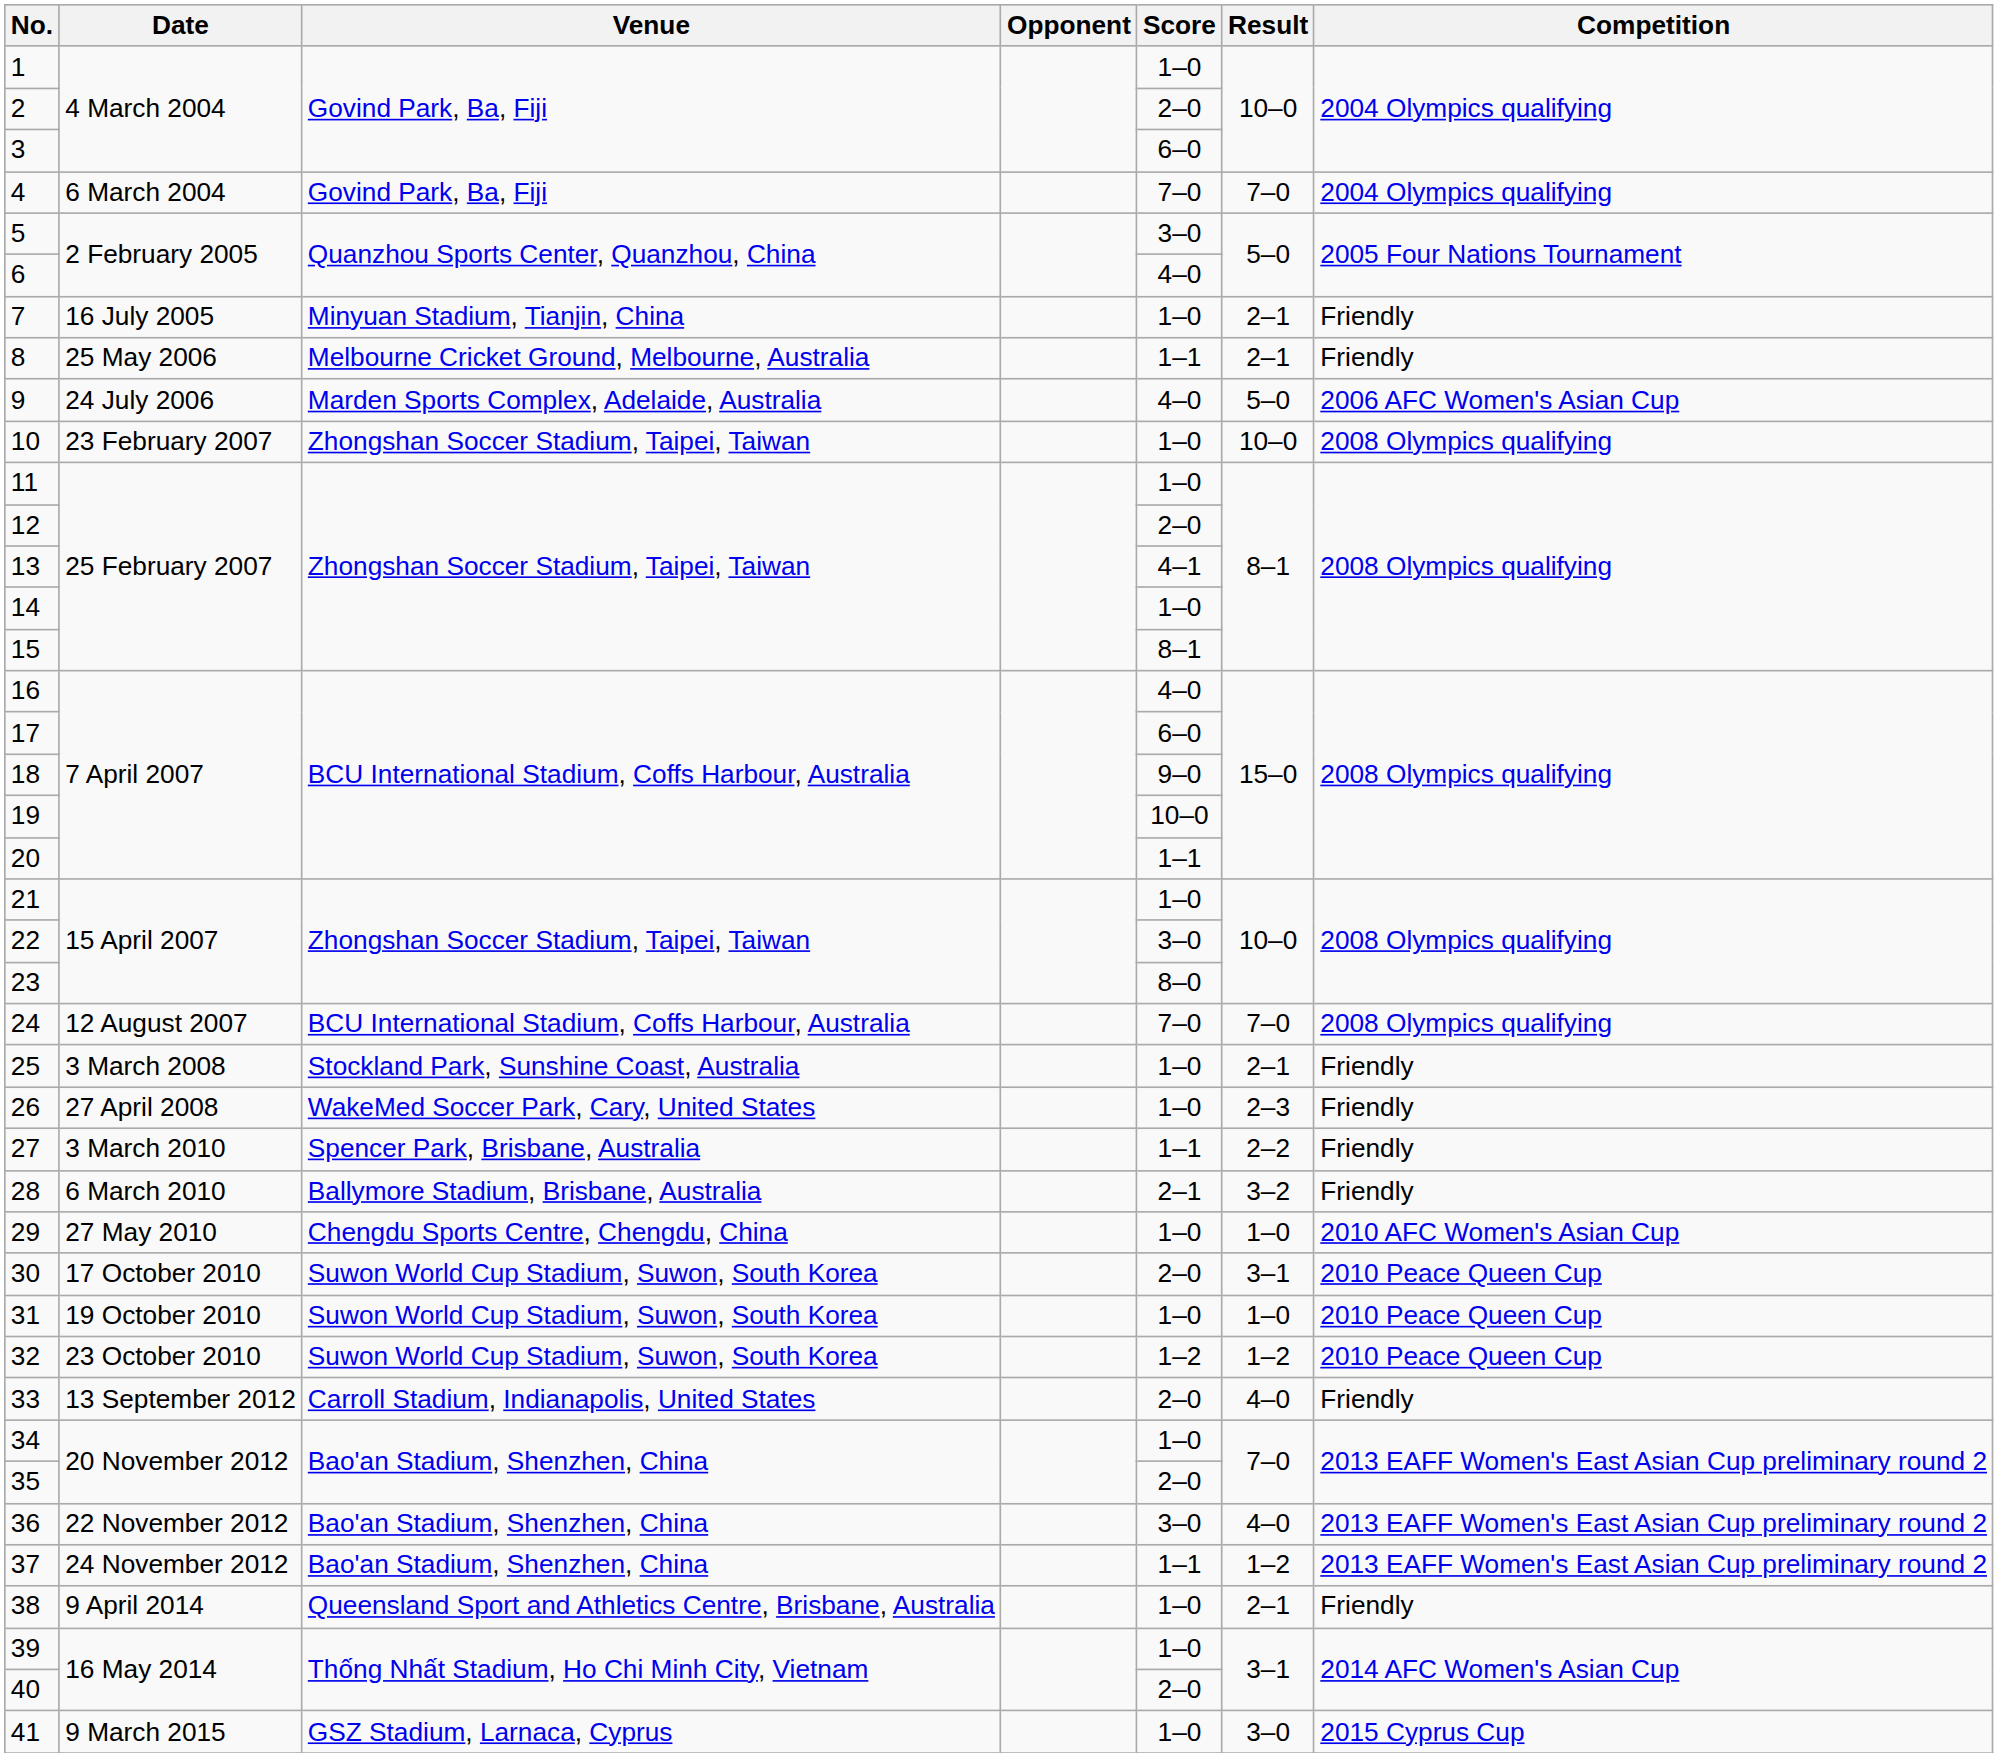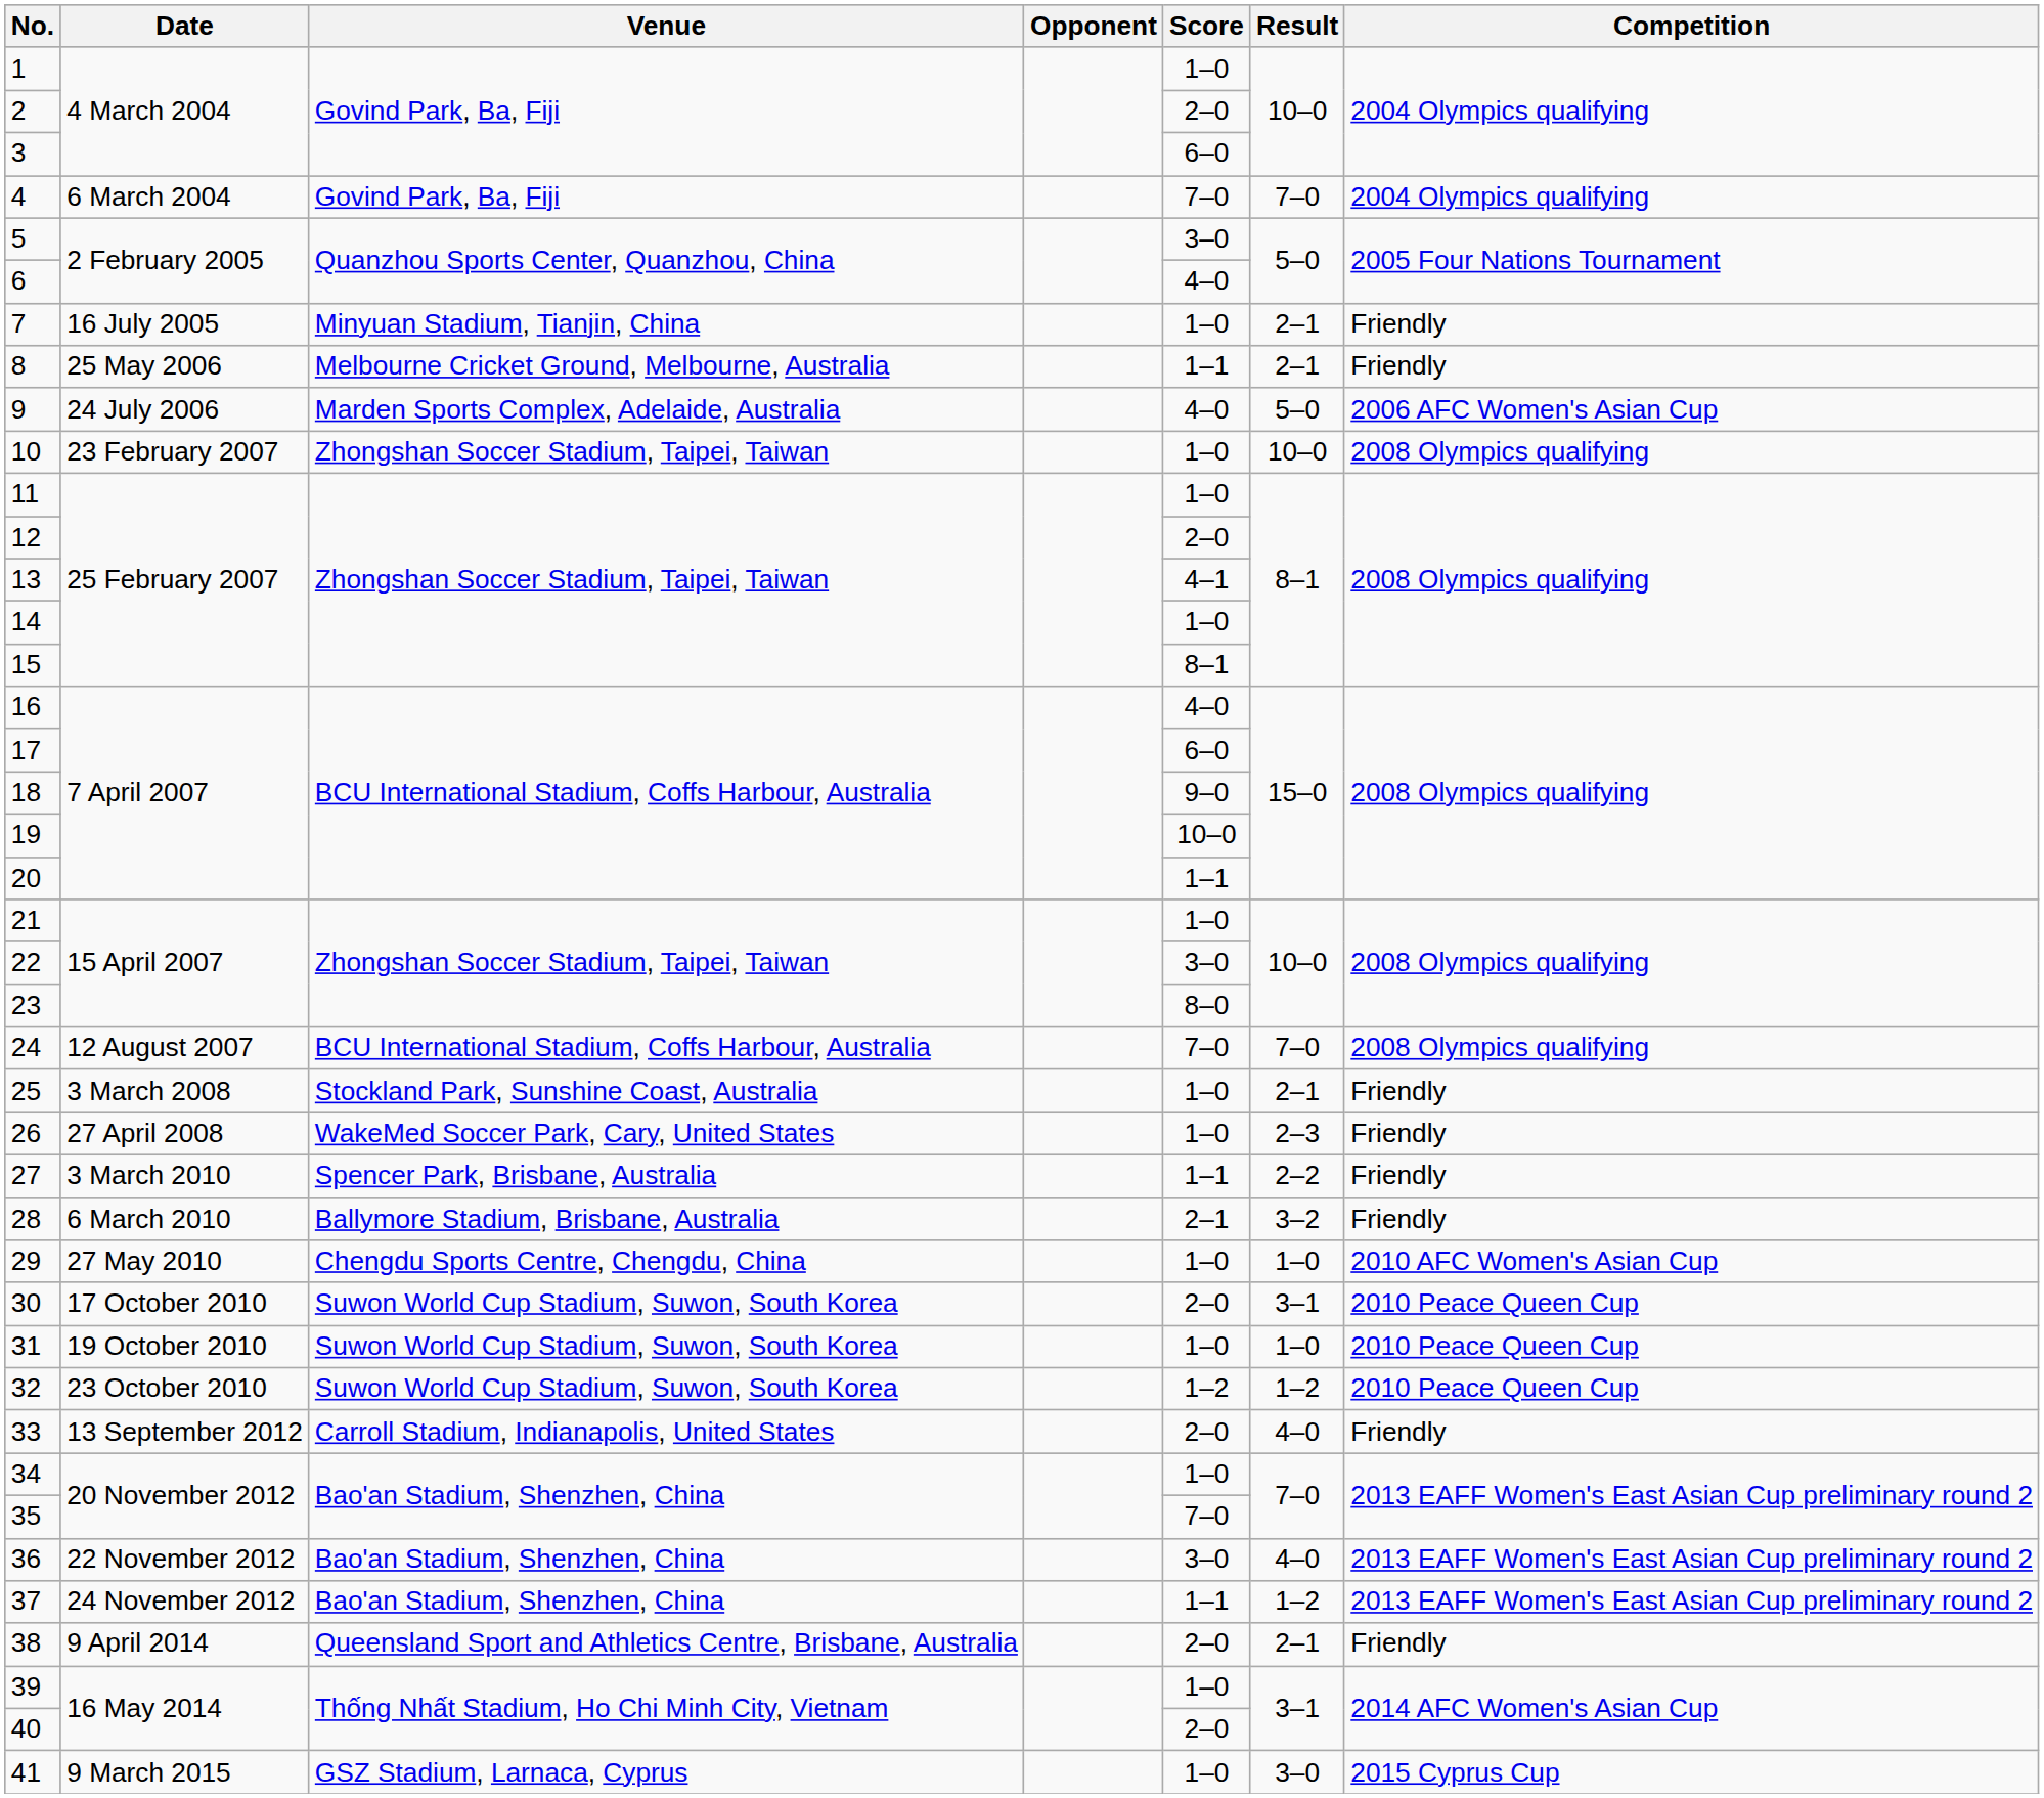35 | Score: 2–0 -> 7–0
38 | Score: 1–0 -> 2–0
